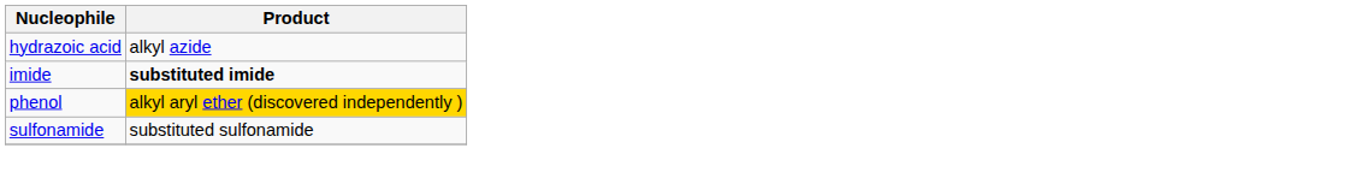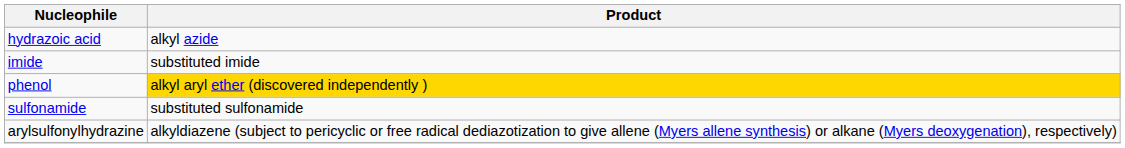imide | Product: bold -> normal
+ row: arylsulfonylhydrazine | alkyldiazene (subject to pericyclic or free radical dediazotization to give allene (Myers allene synthesis) or alkane (Myers deoxygenation), respectively)
